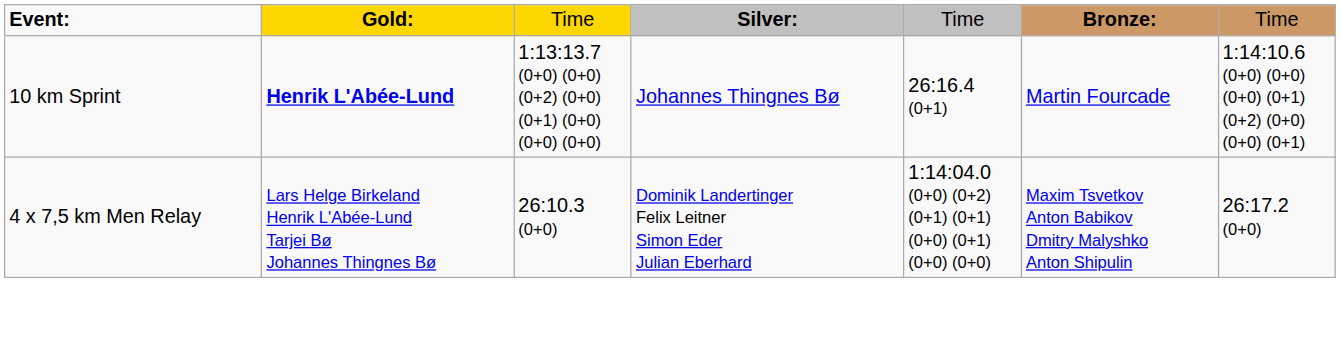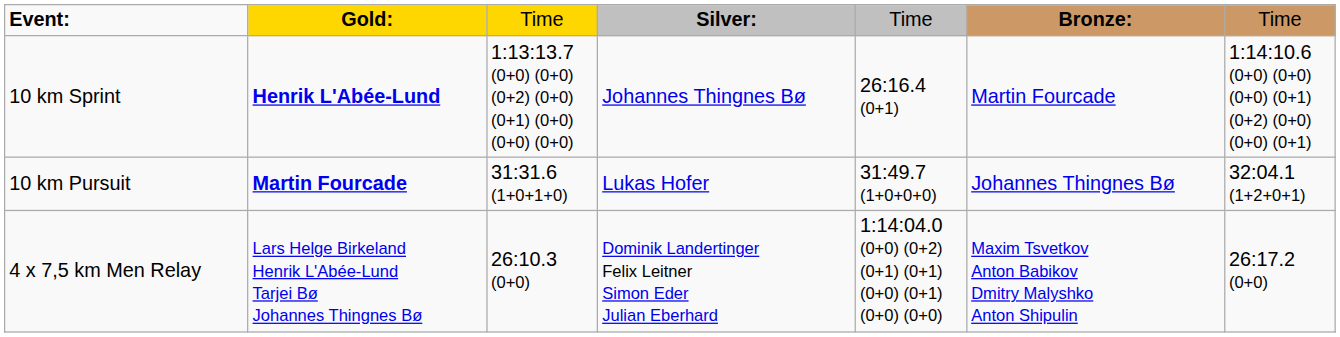+ row: 10 km Pursuit | Martin Fourcade | 31:31.6 (1+0+1+0) | Lukas Hofer | 31:49.7 (1+0+0+0) | Johannes Thingnes Bø | 32:04.1 (1+2+0+1)
